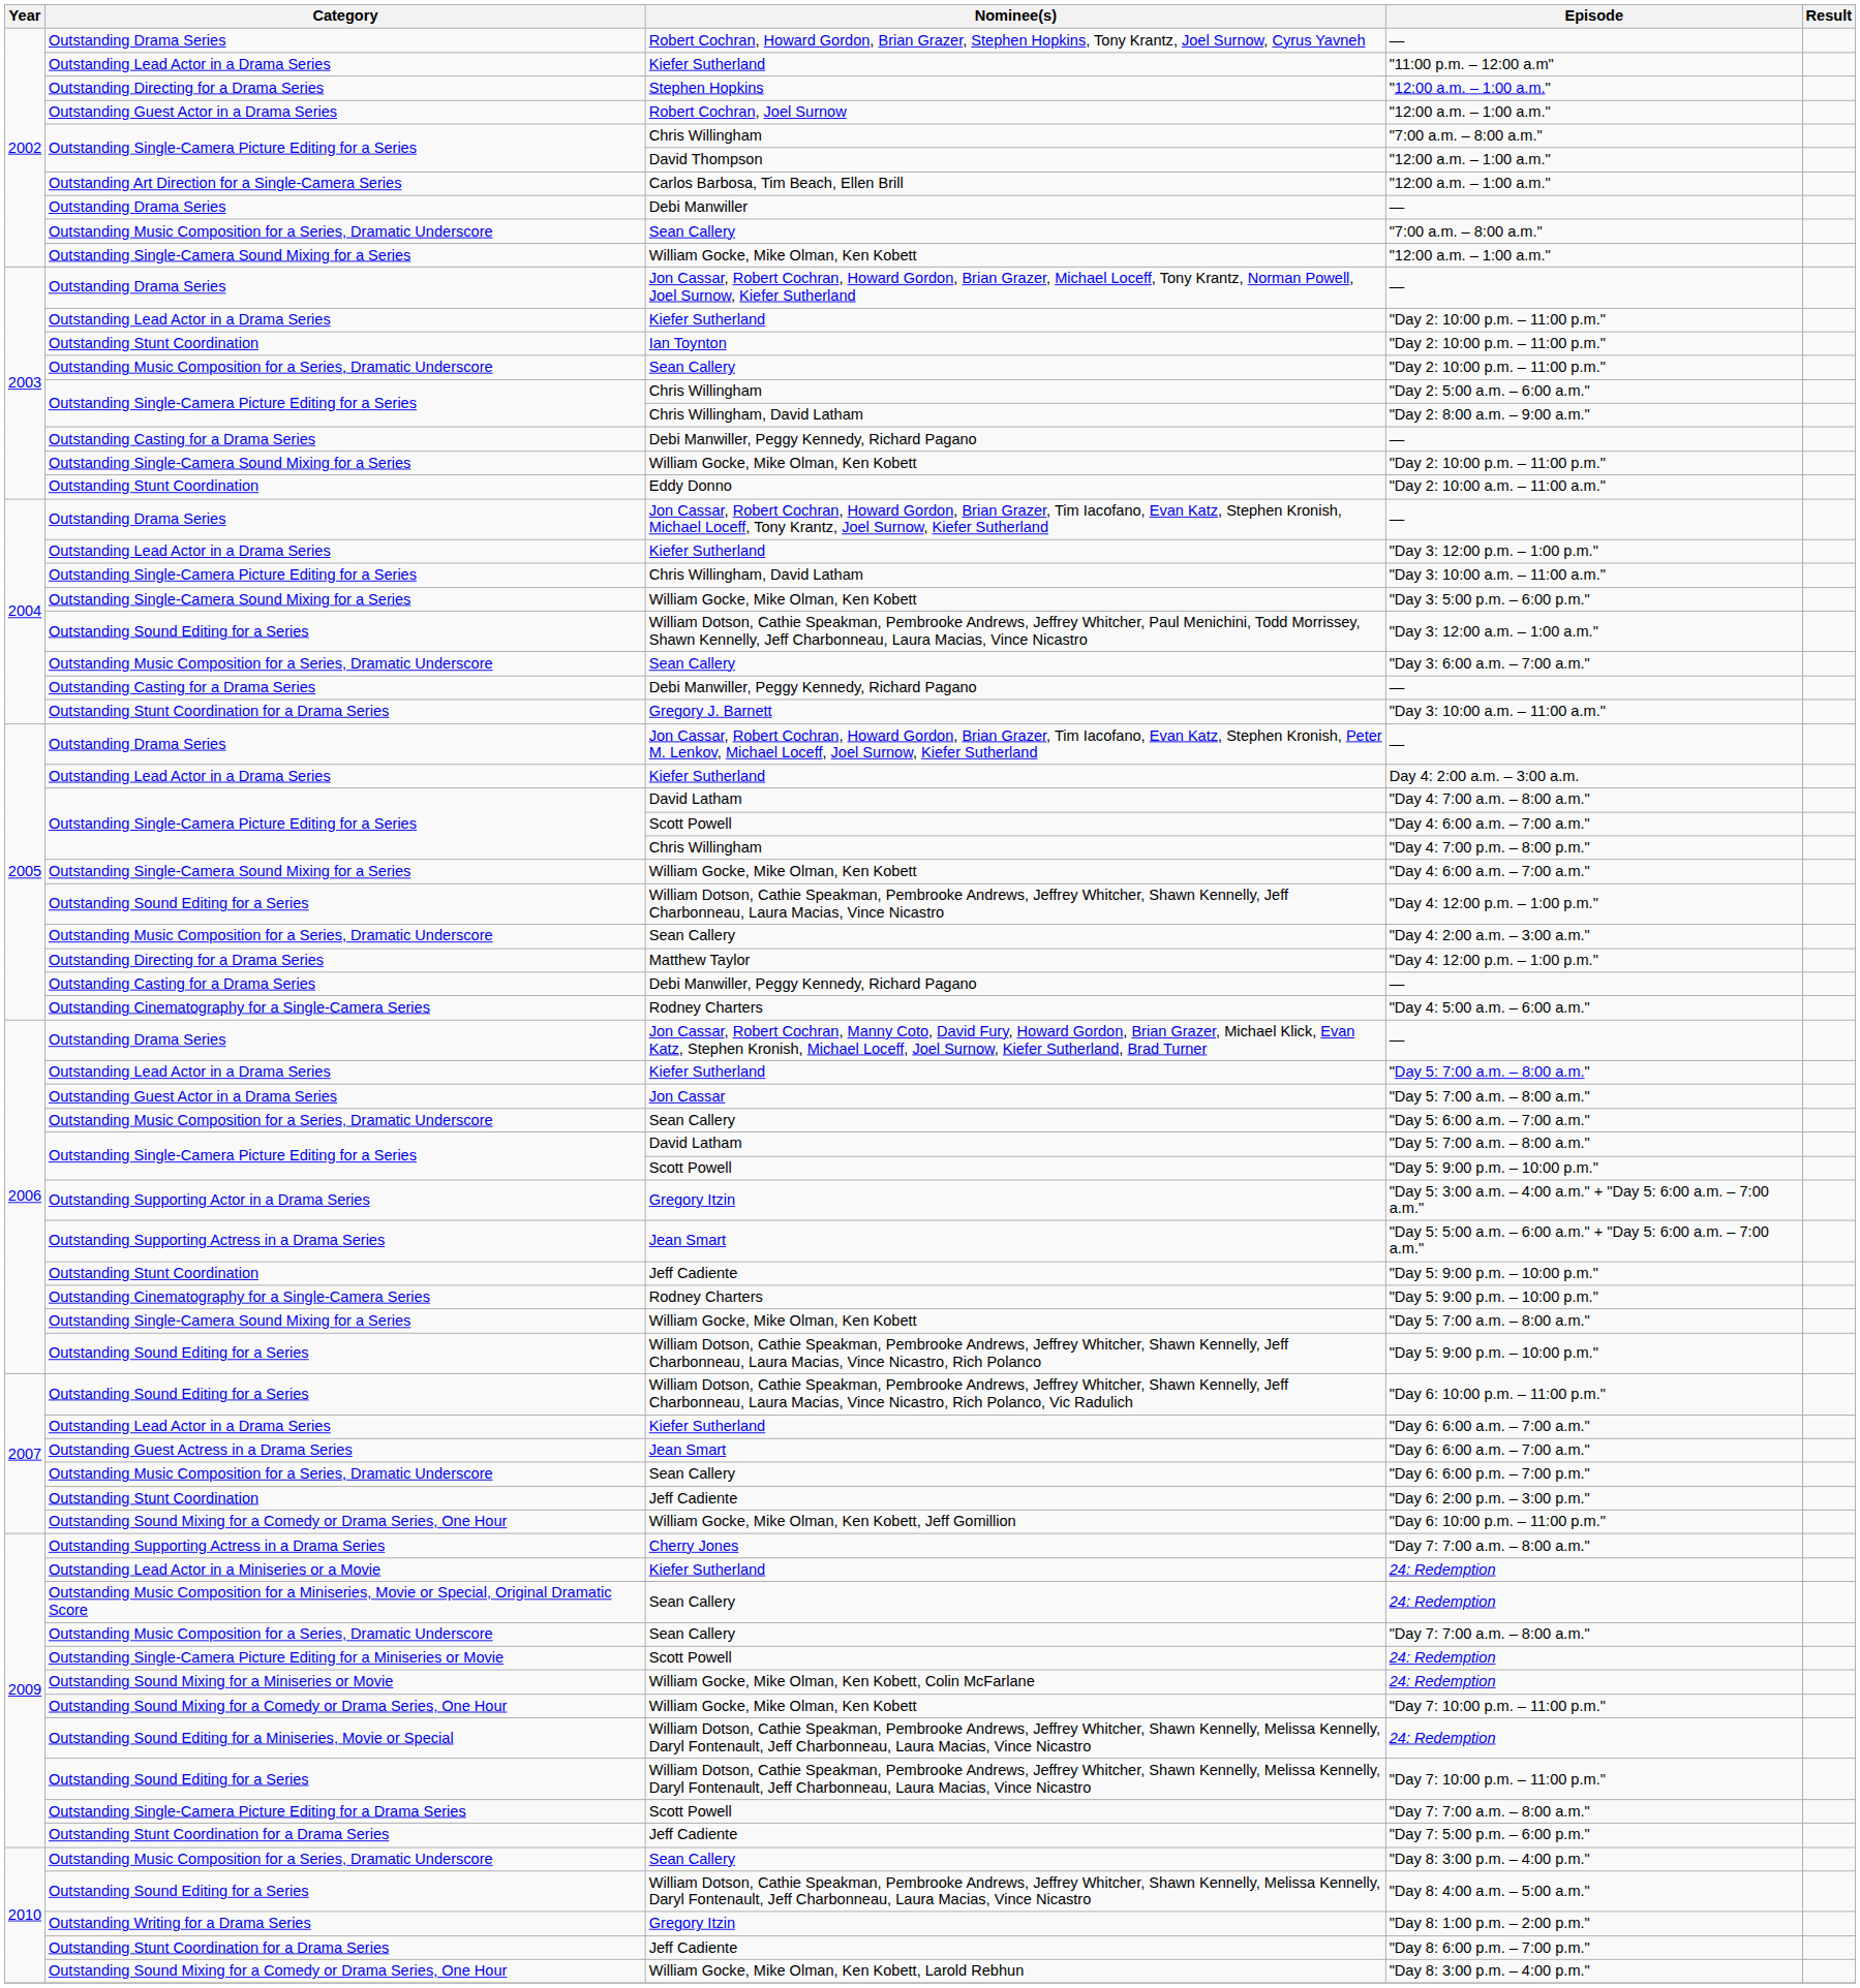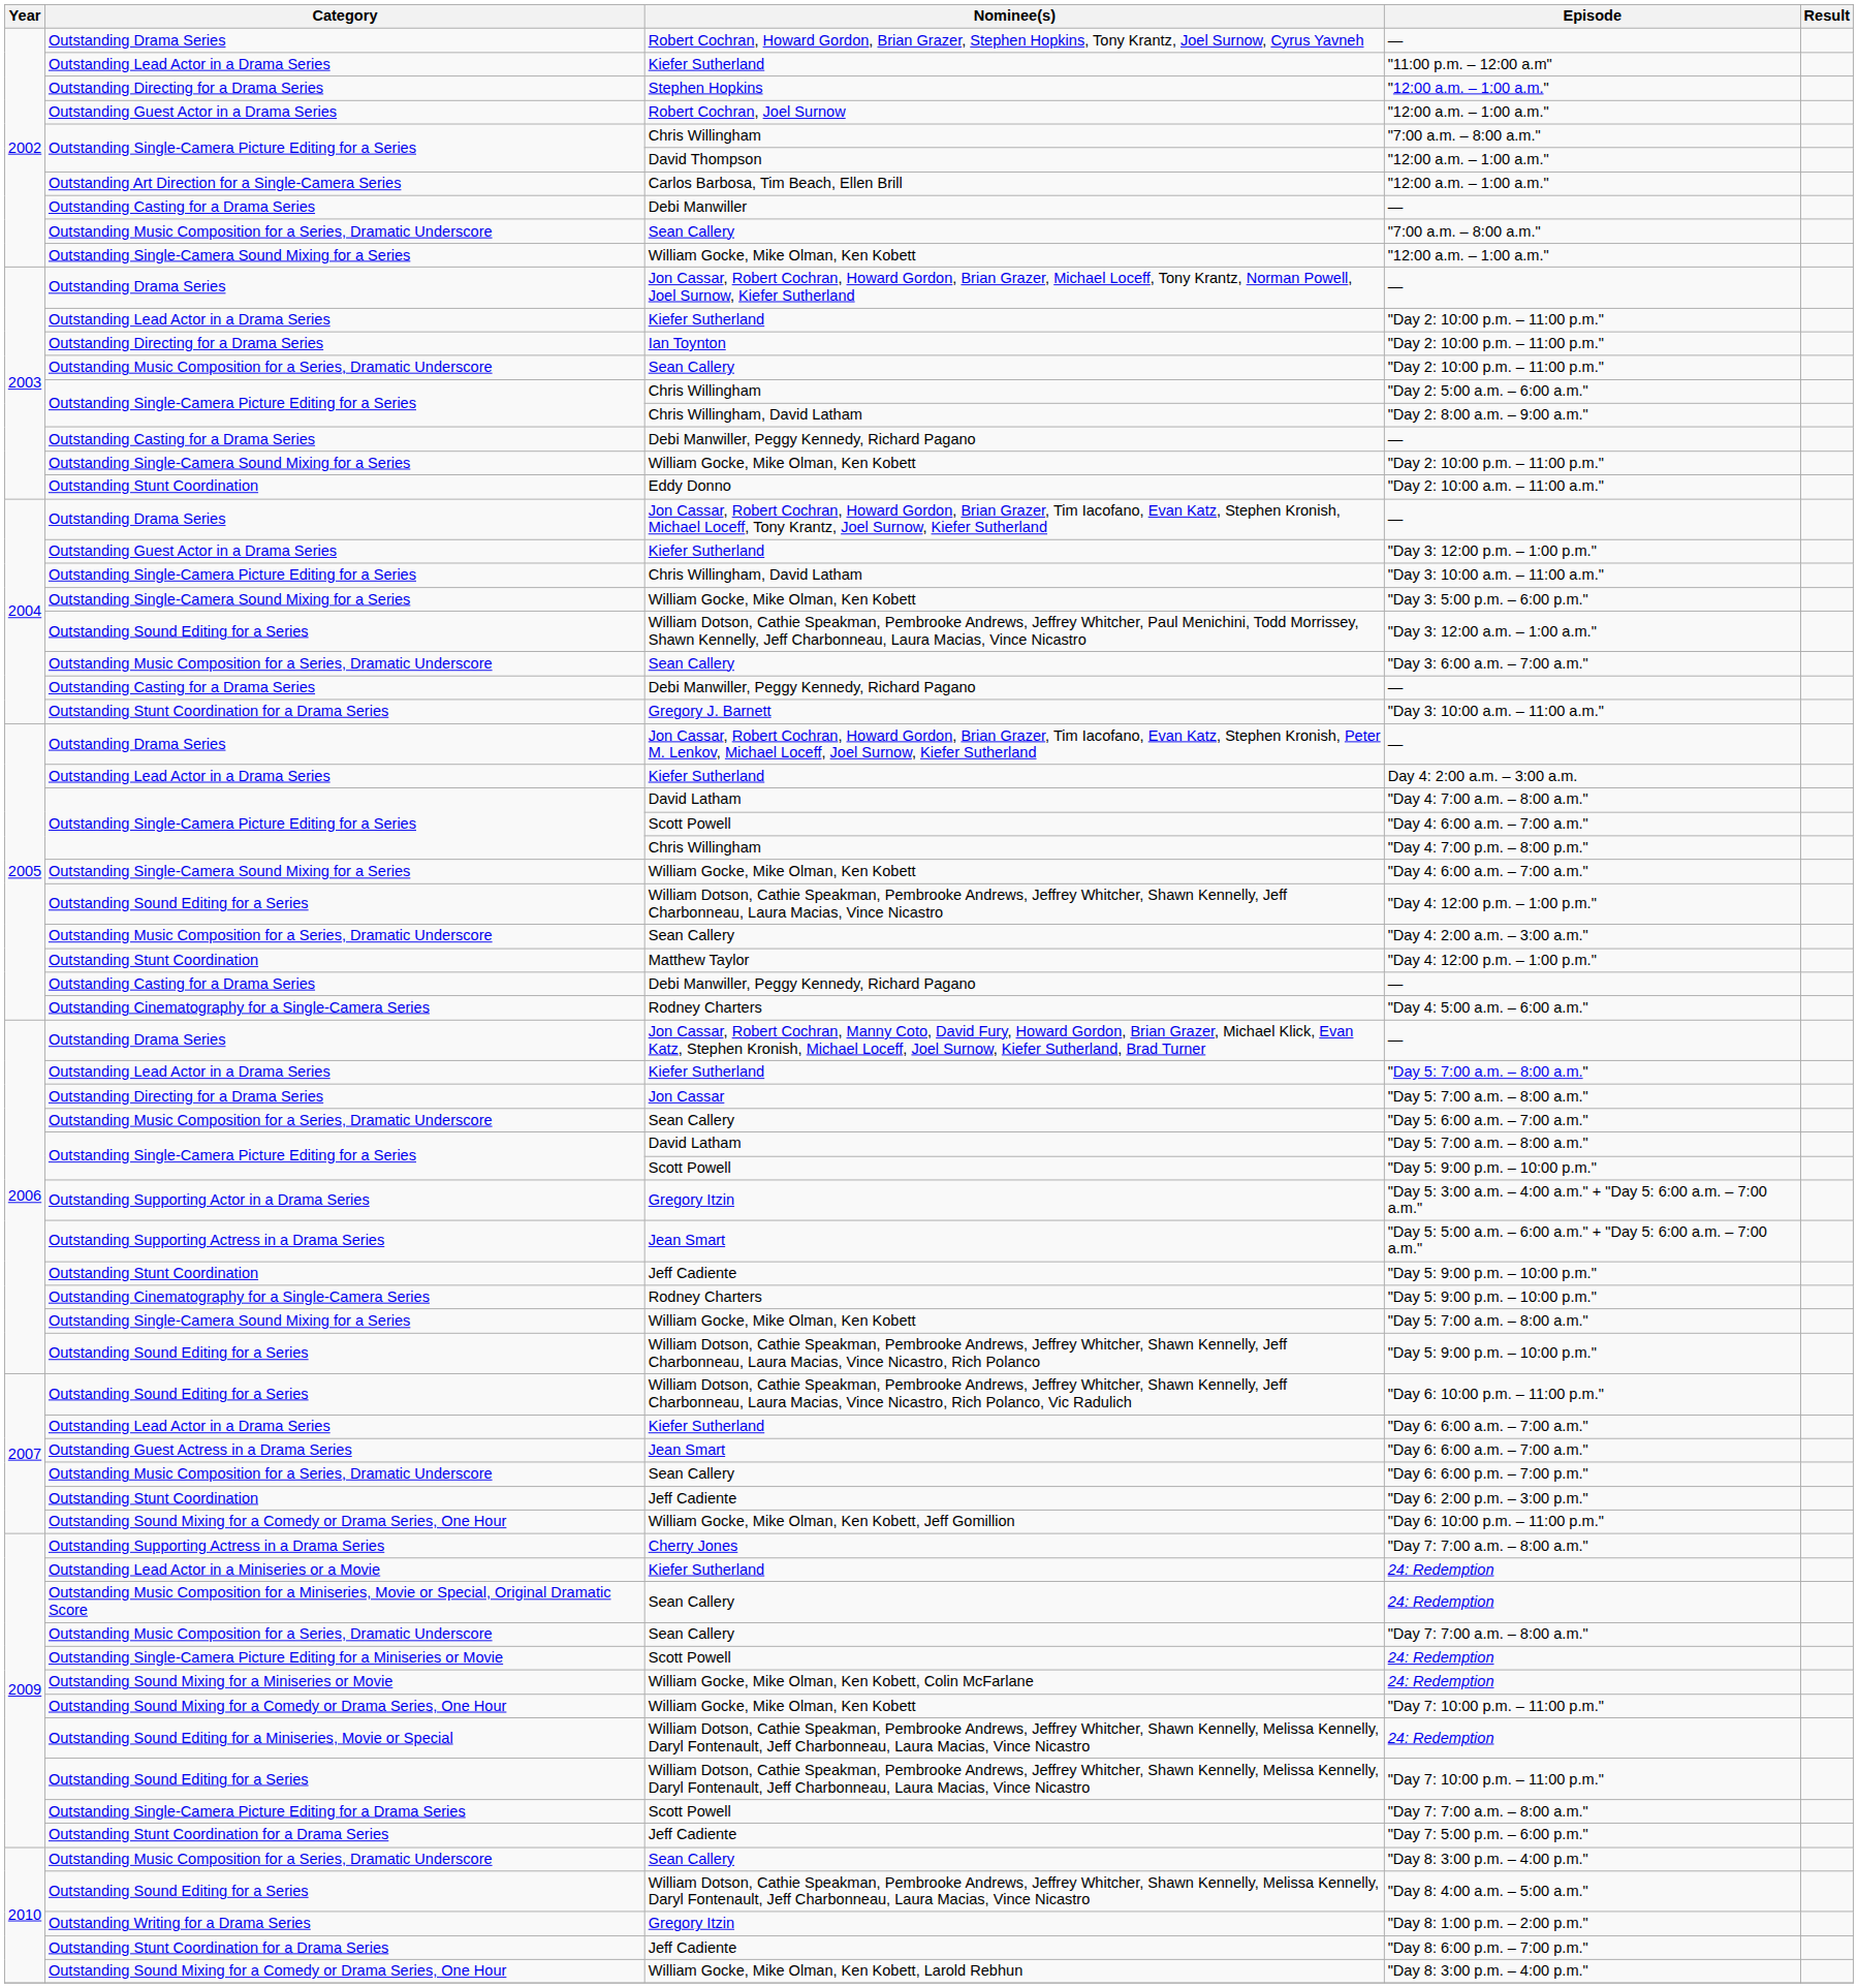Debi Manwiller / — | Category: Outstanding Drama Series -> Outstanding Casting for a Drama Series
Ian Toynton / "Day 2: 10:00 p.m. – 11:00 p.m." | Category: Outstanding Stunt Coordination -> Outstanding Directing for a Drama Series
"Day 3: 12:00 p.m. – 1:00 p.m." | Category: Outstanding Lead Actor in a Drama Series -> Outstanding Guest Actor in a Drama Series
Matthew Taylor / "Day 4: 12:00 p.m. – 1:00 p.m." | Category: Outstanding Directing for a Drama Series -> Outstanding Stunt Coordination
Jon Cassar / "Day 5: 7:00 a.m. – 8:00 a.m." | Category: Outstanding Guest Actor in a Drama Series -> Outstanding Directing for a Drama Series
